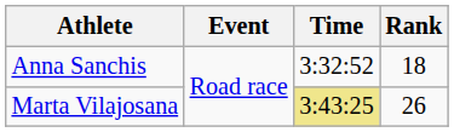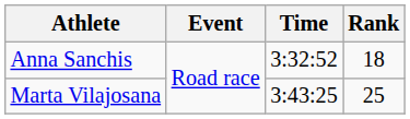Marta Vilajosana | Time: khaki background -> no background
Marta Vilajosana | Rank: 26 -> 25
